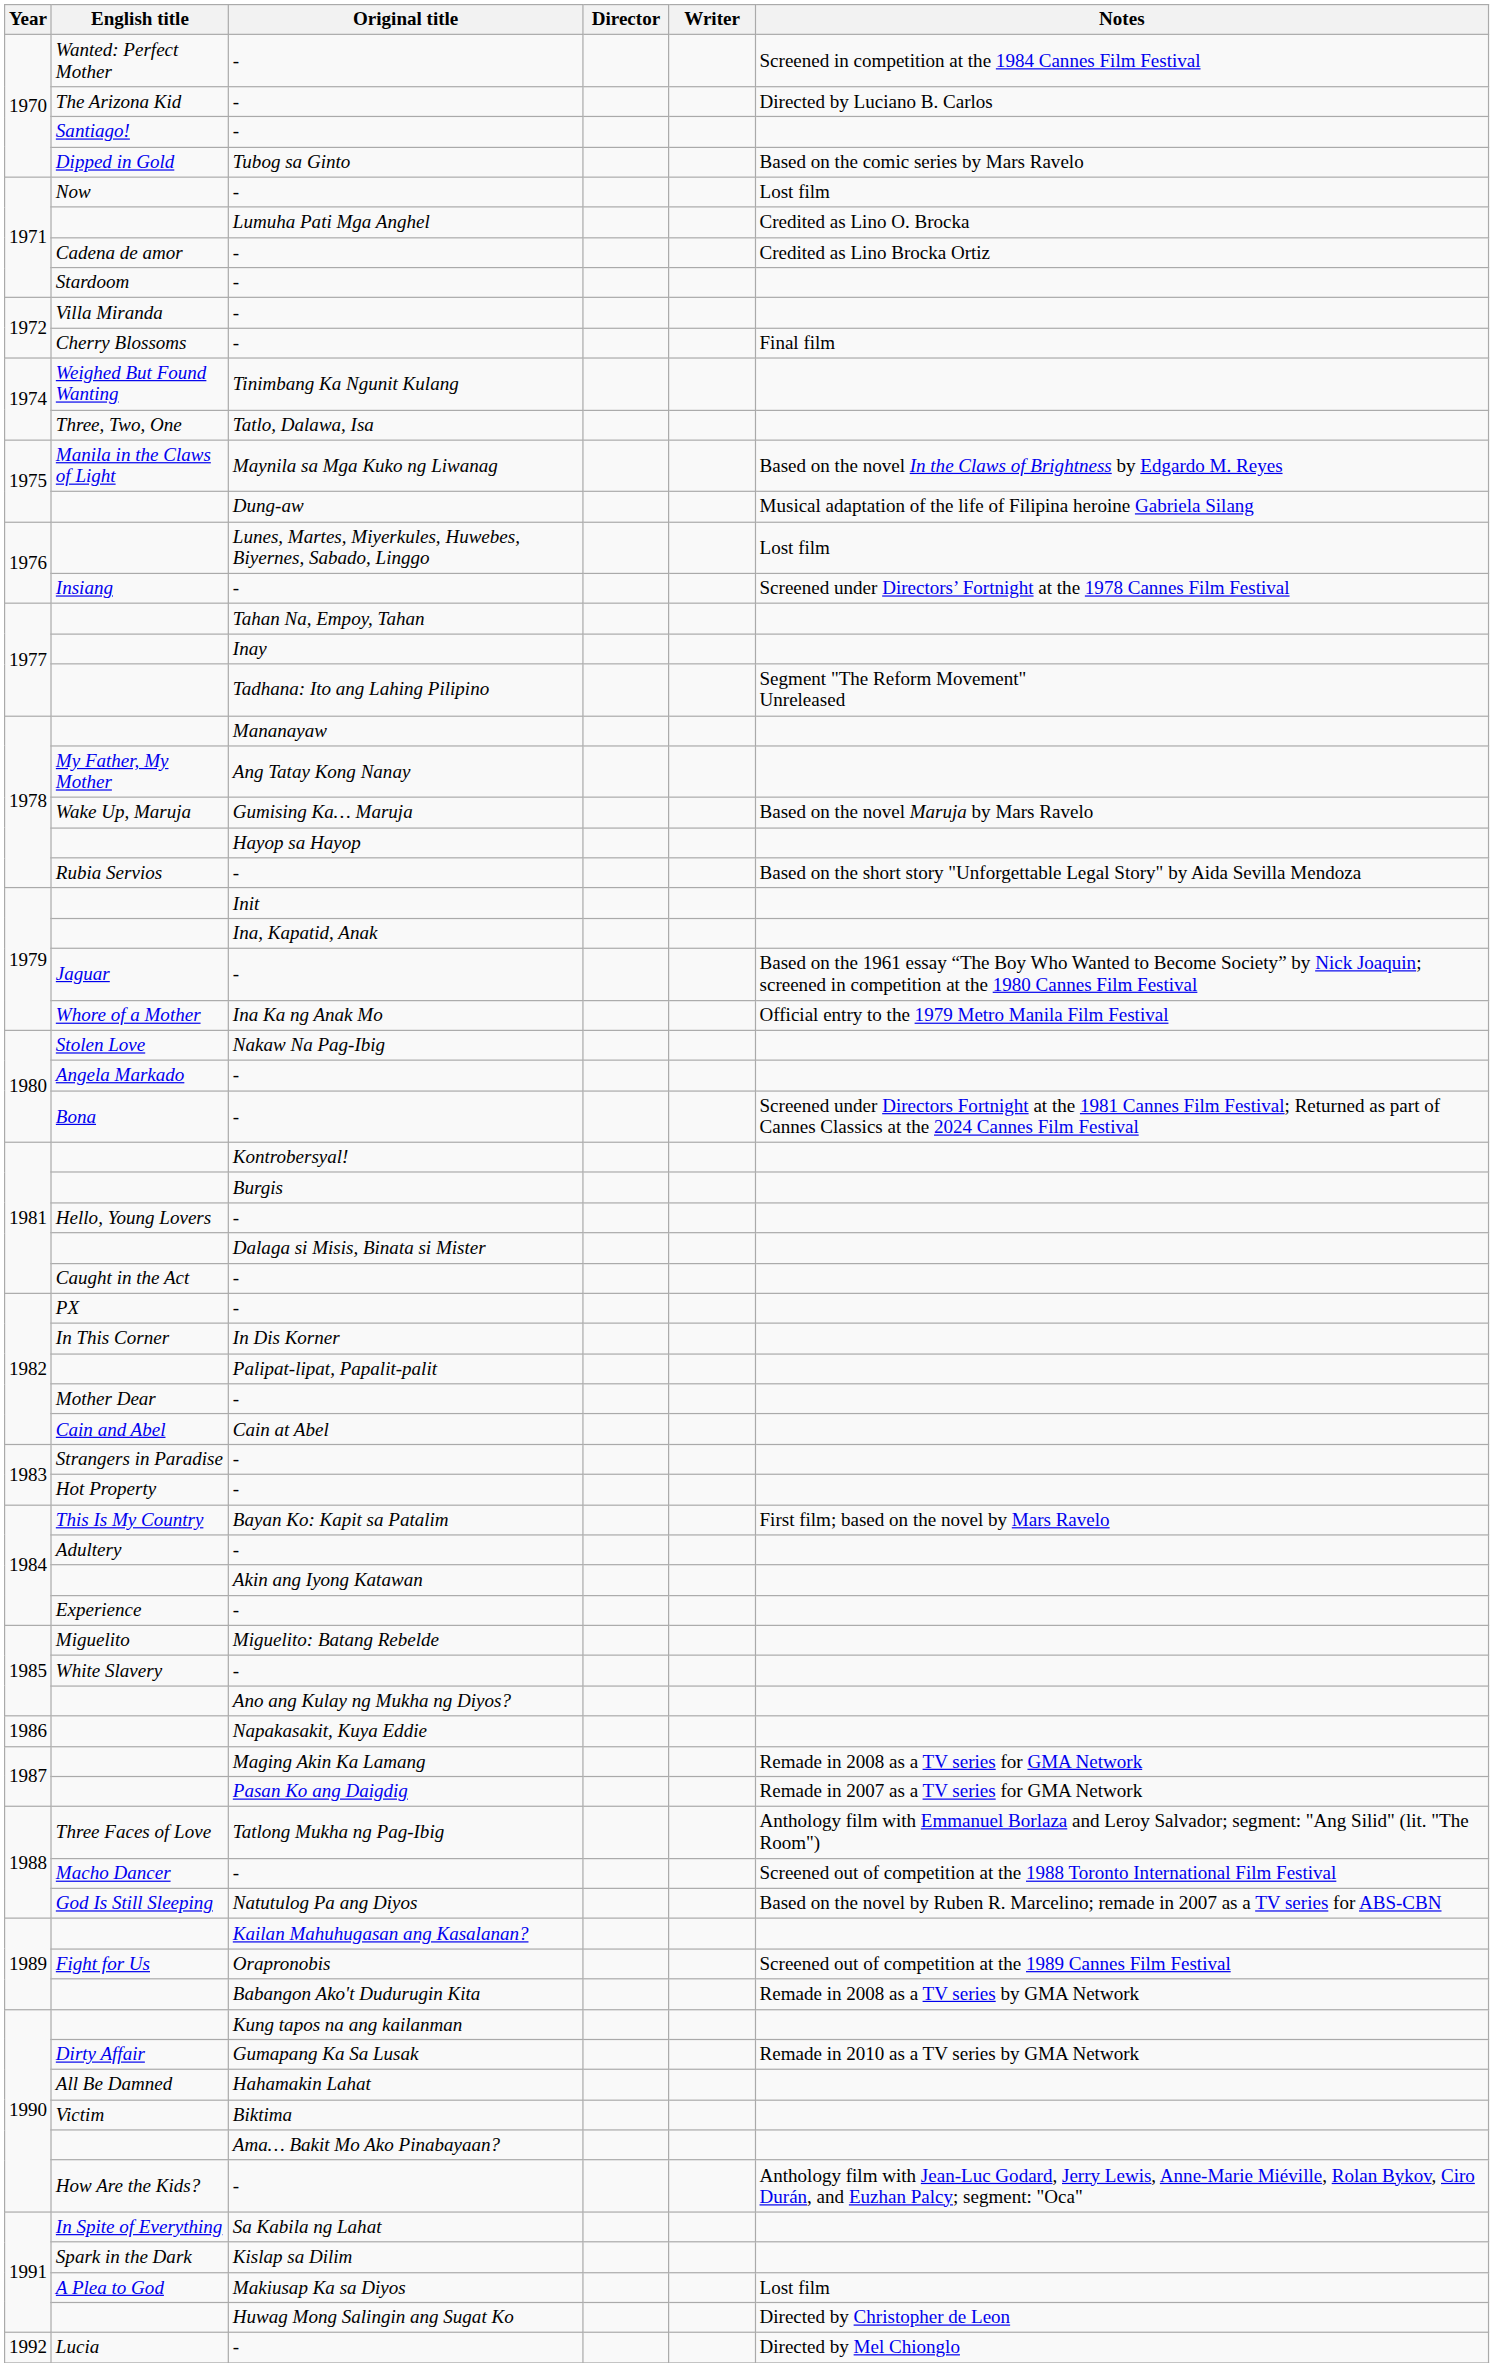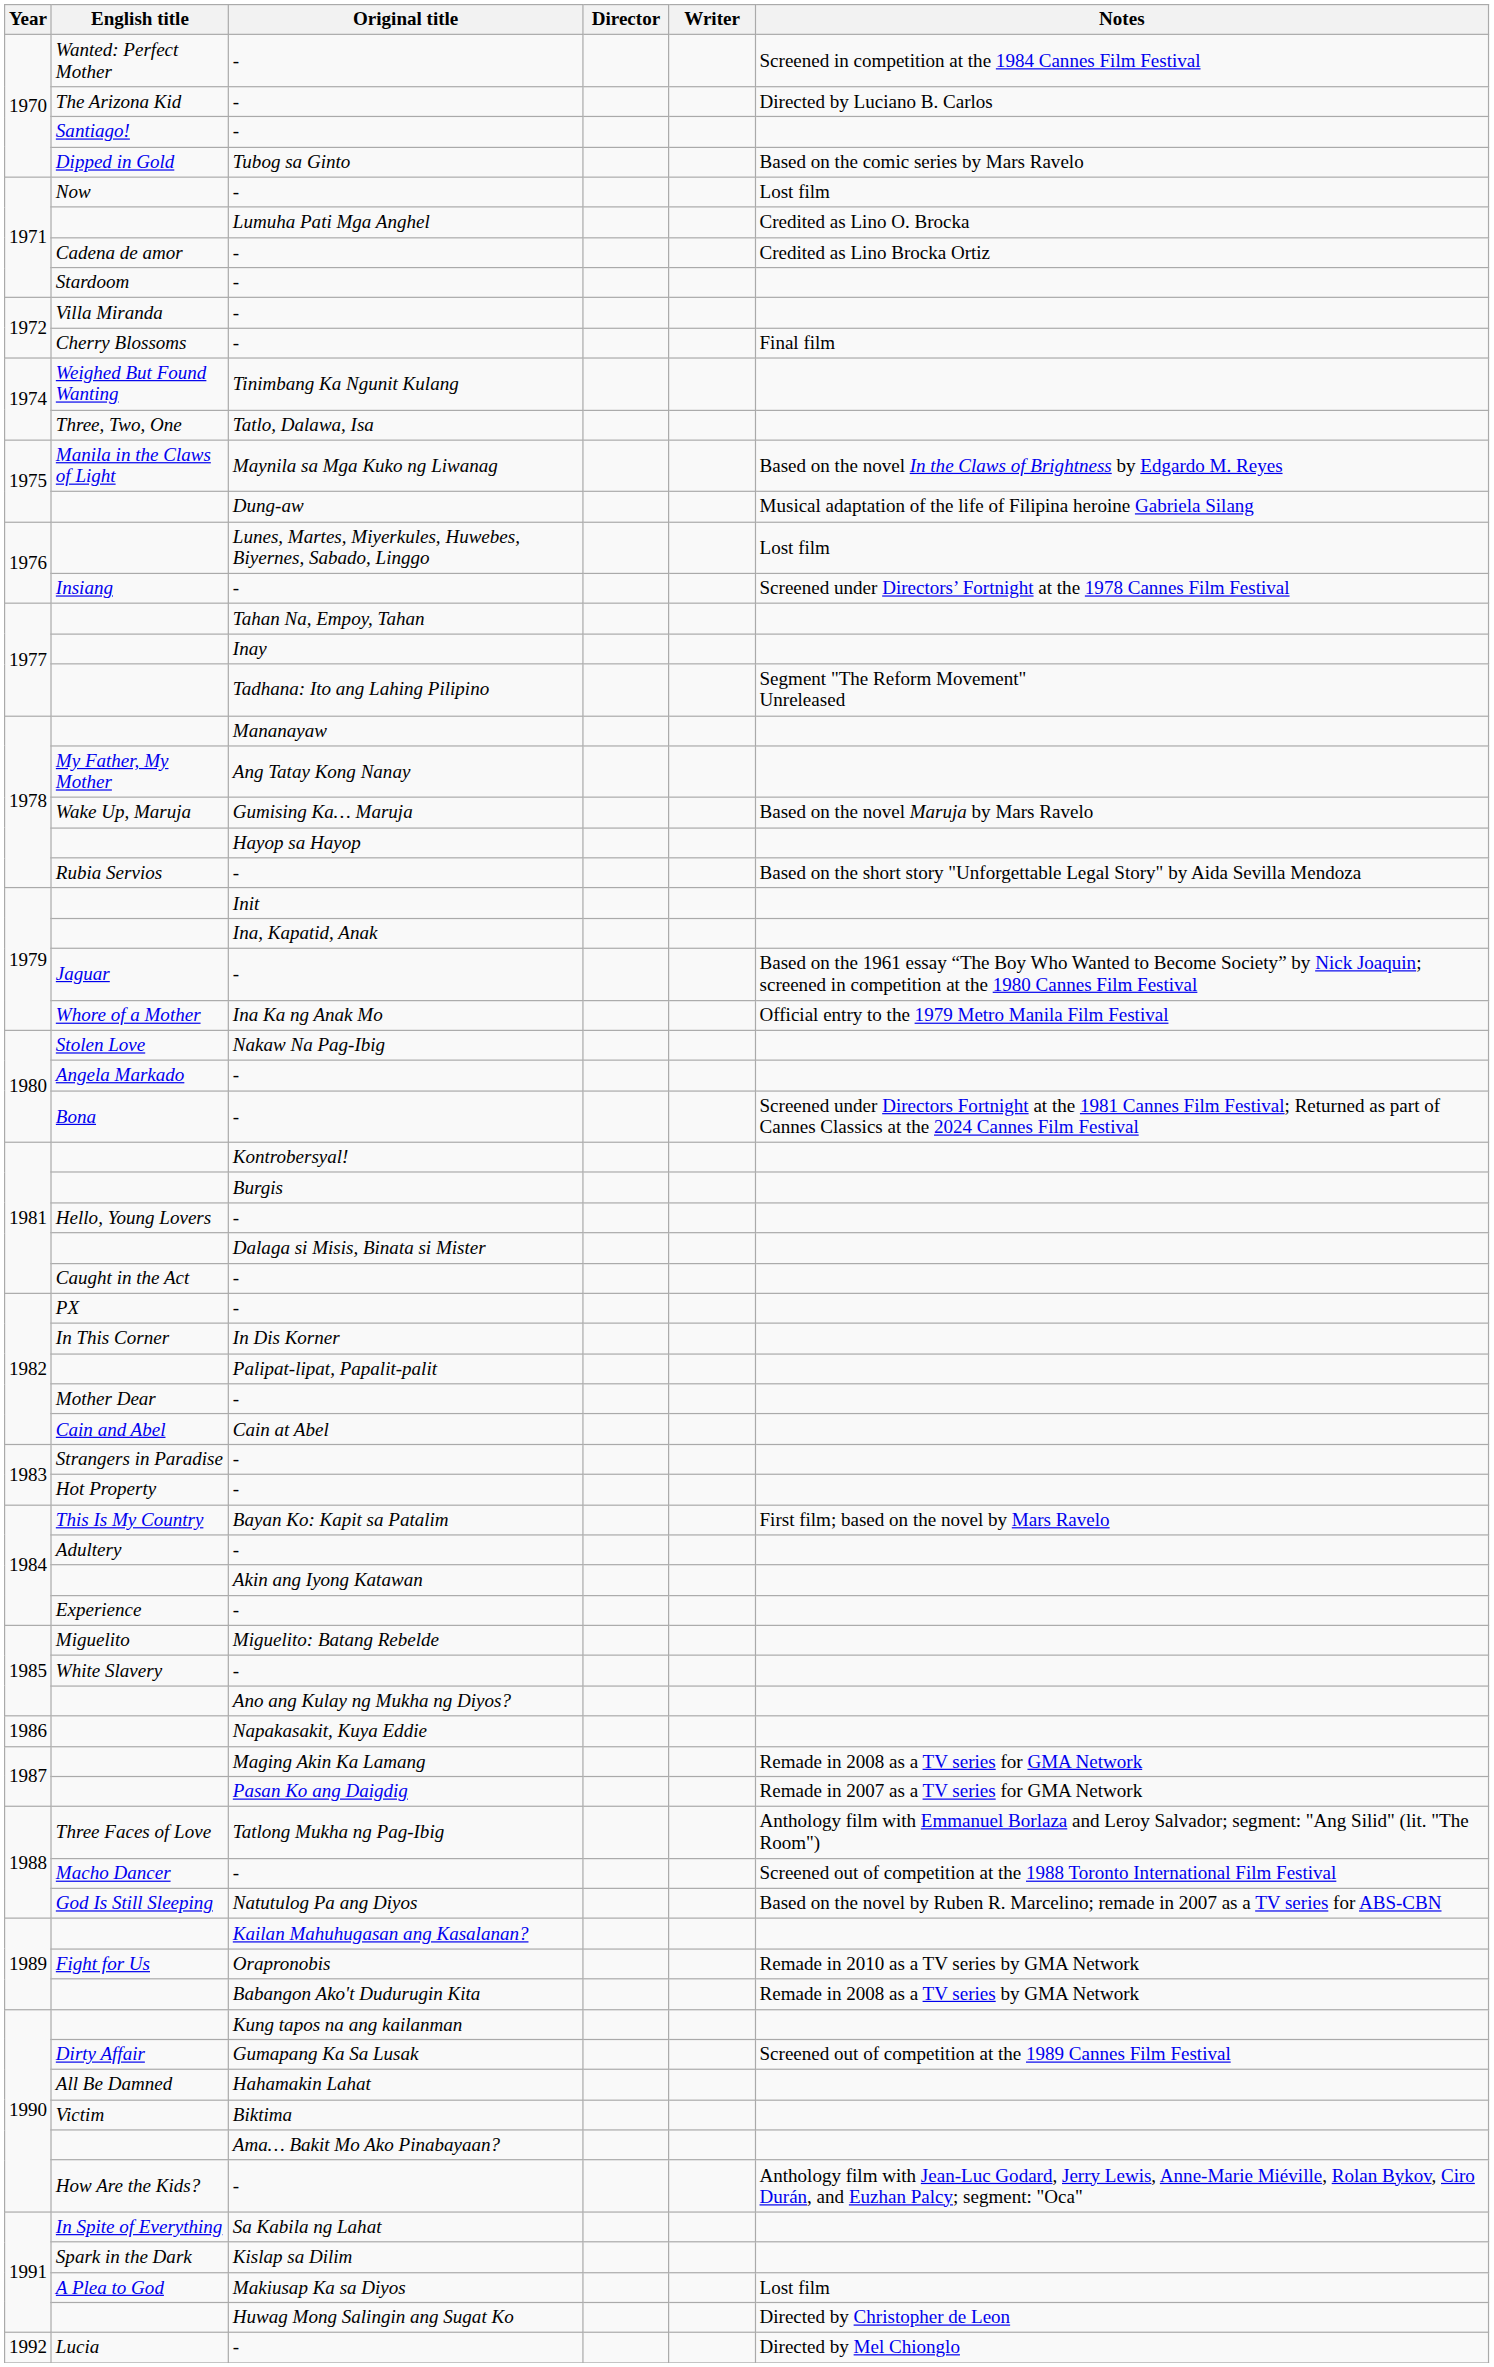Fight for Us | Notes: Screened out of competition at the 1989 Cannes Film Festival -> Remade in 2010 as a TV series by GMA Network
Dirty Affair | Notes: Remade in 2010 as a TV series by GMA Network -> Screened out of competition at the 1989 Cannes Film Festival
